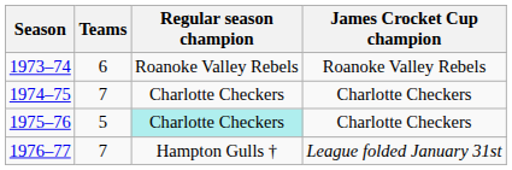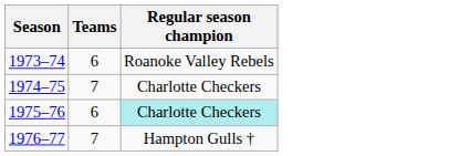- column: James Crocket Cup champion | Roanoke Valley Rebels | Charlotte Checkers | Charlotte Checkers | League folded January 31st
1975–76 | Teams: 5 -> 6
